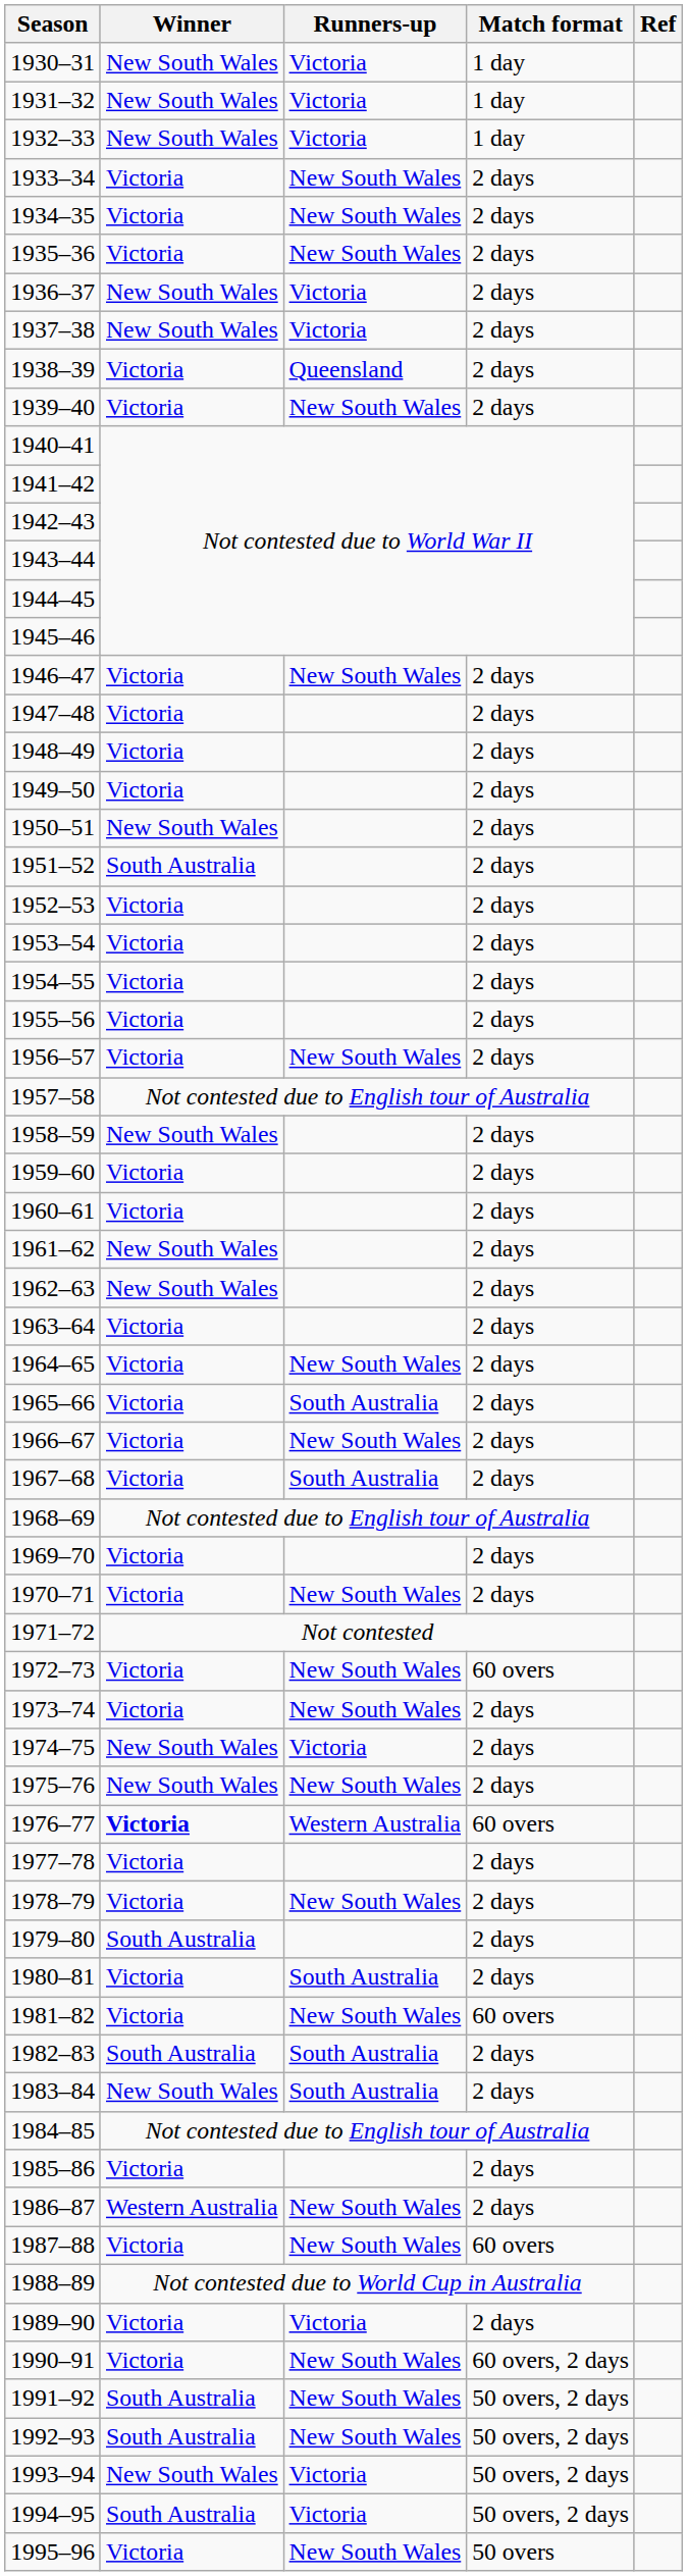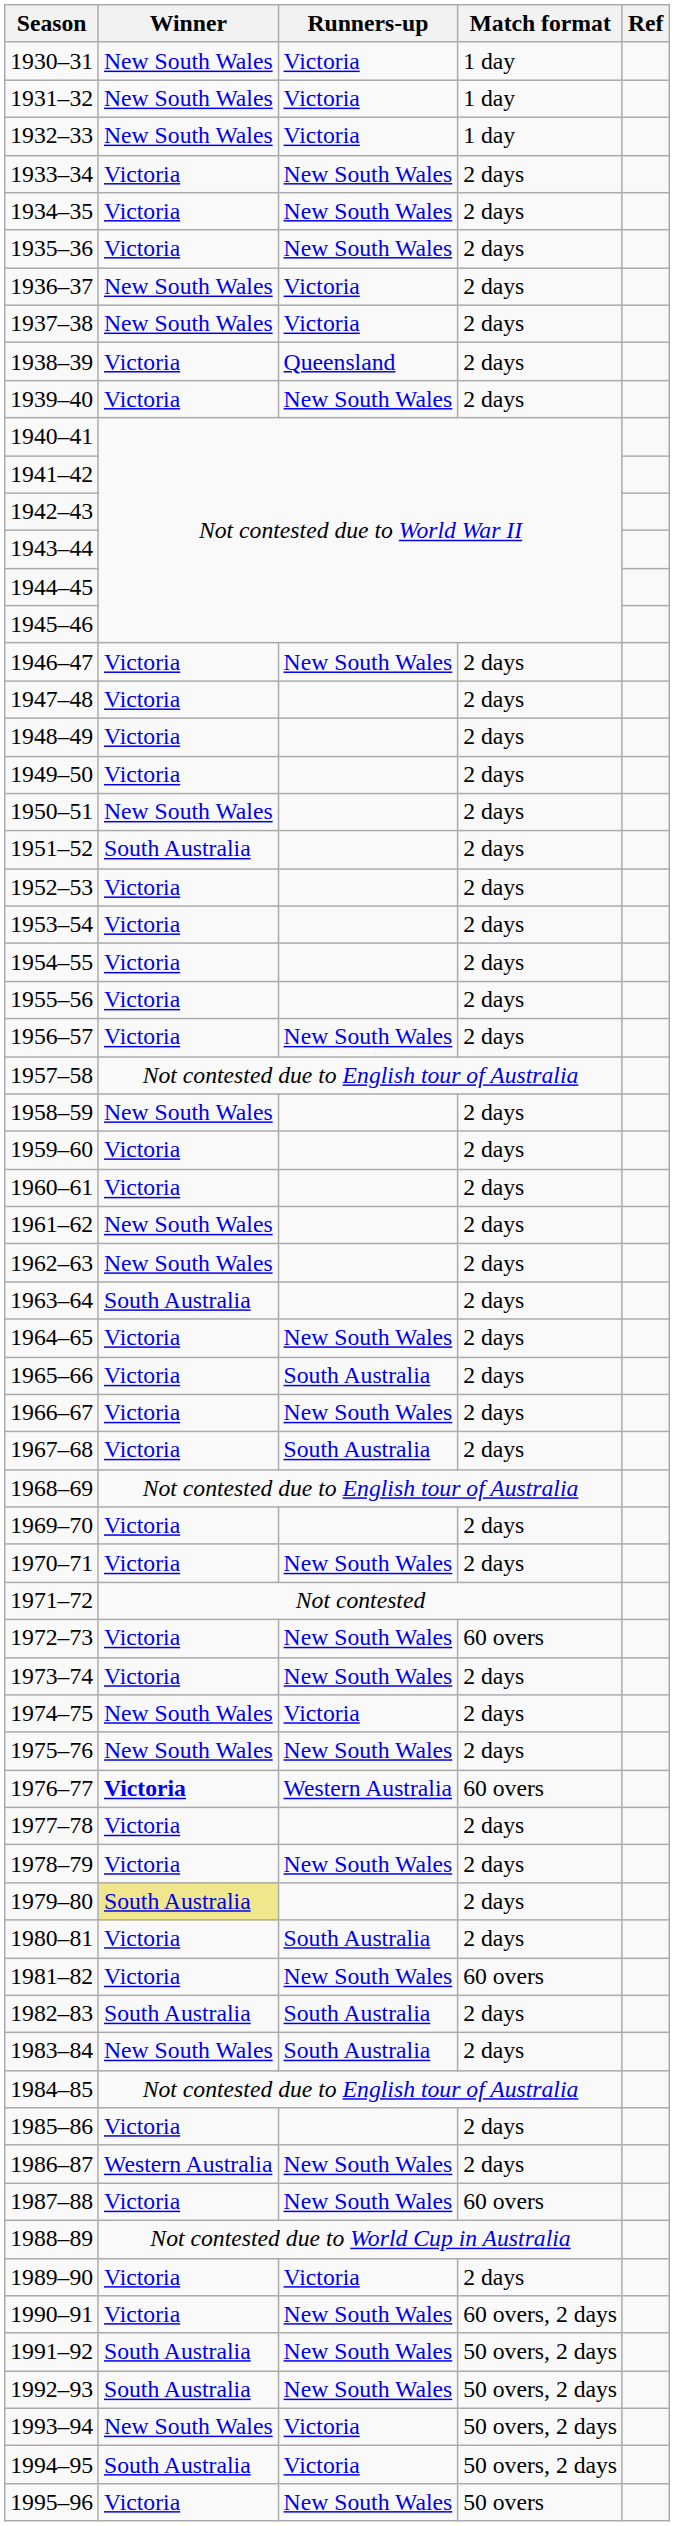1963–64 | Winner: Victoria -> South Australia
1979–80 | Winner: no background -> khaki background
